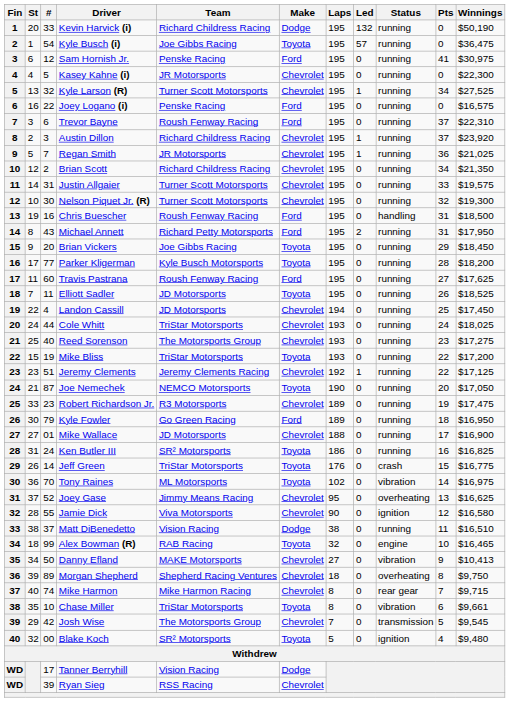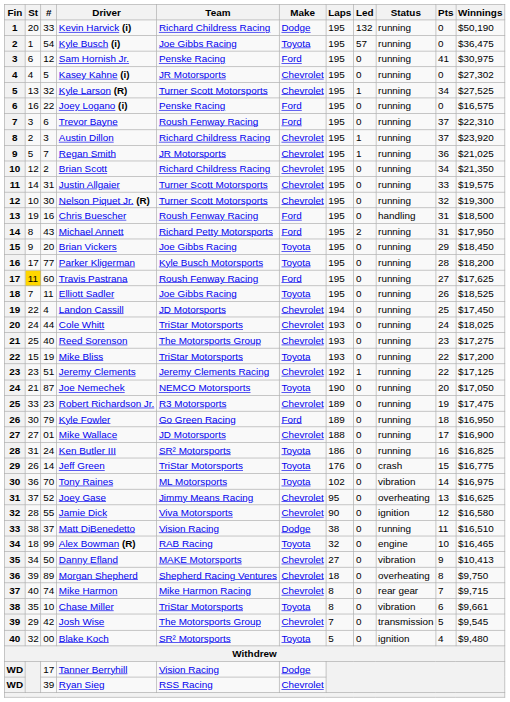Kasey Kahne (i) | Winnings: $22,300 -> $27,302
Travis Pastrana | St: no background -> gold background
Elliott Sadler | Team: JD Motorsports -> Joe Gibbs Racing
